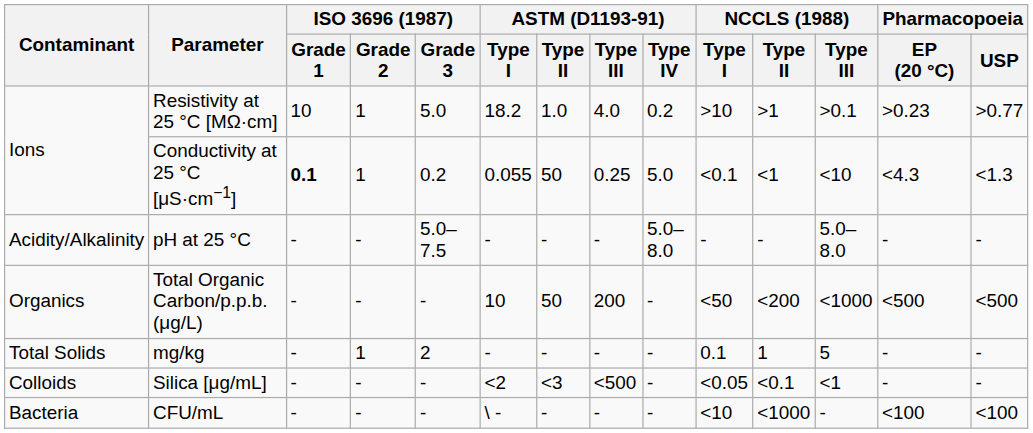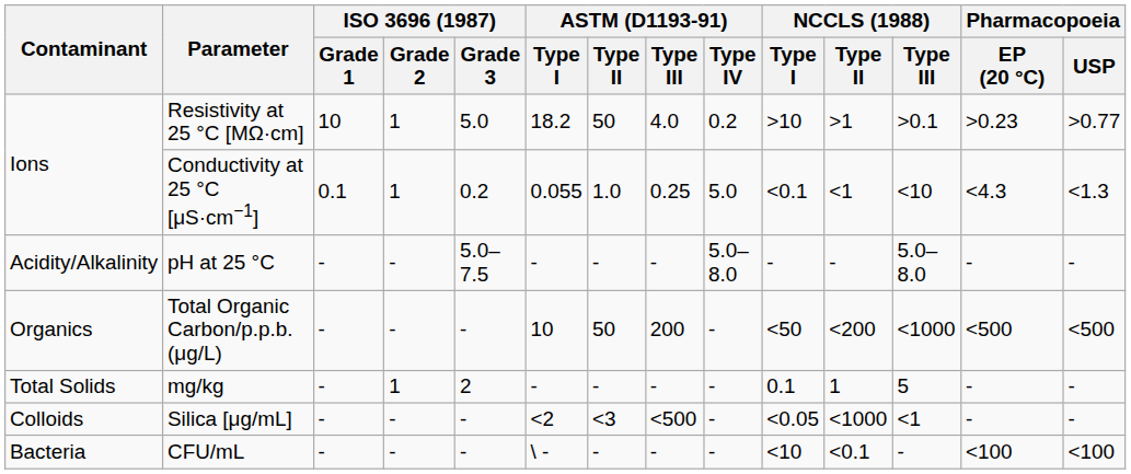Resistivity at 25 °C [MΩ·cm] | ASTM (D1193-91) / Type II: 1.0 -> 50
Conductivity at 25 °C [μS·cm−1] | ISO 3696 (1987) / Grade 1: bold -> normal
Conductivity at 25 °C [μS·cm−1] | ASTM (D1193-91) / Type II: 50 -> 1.0
Silica [μg/mL] | NCCLS (1988) / Type II: <0.1 -> <1000
CFU/mL | NCCLS (1988) / Type II: <1000 -> <0.1
